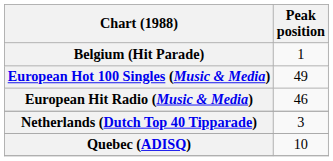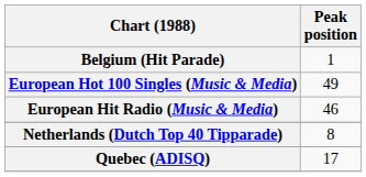Netherlands (Dutch Top 40 Tipparade) | Peak position: 3 -> 8
Quebec (ADISQ) | Peak position: 10 -> 17
